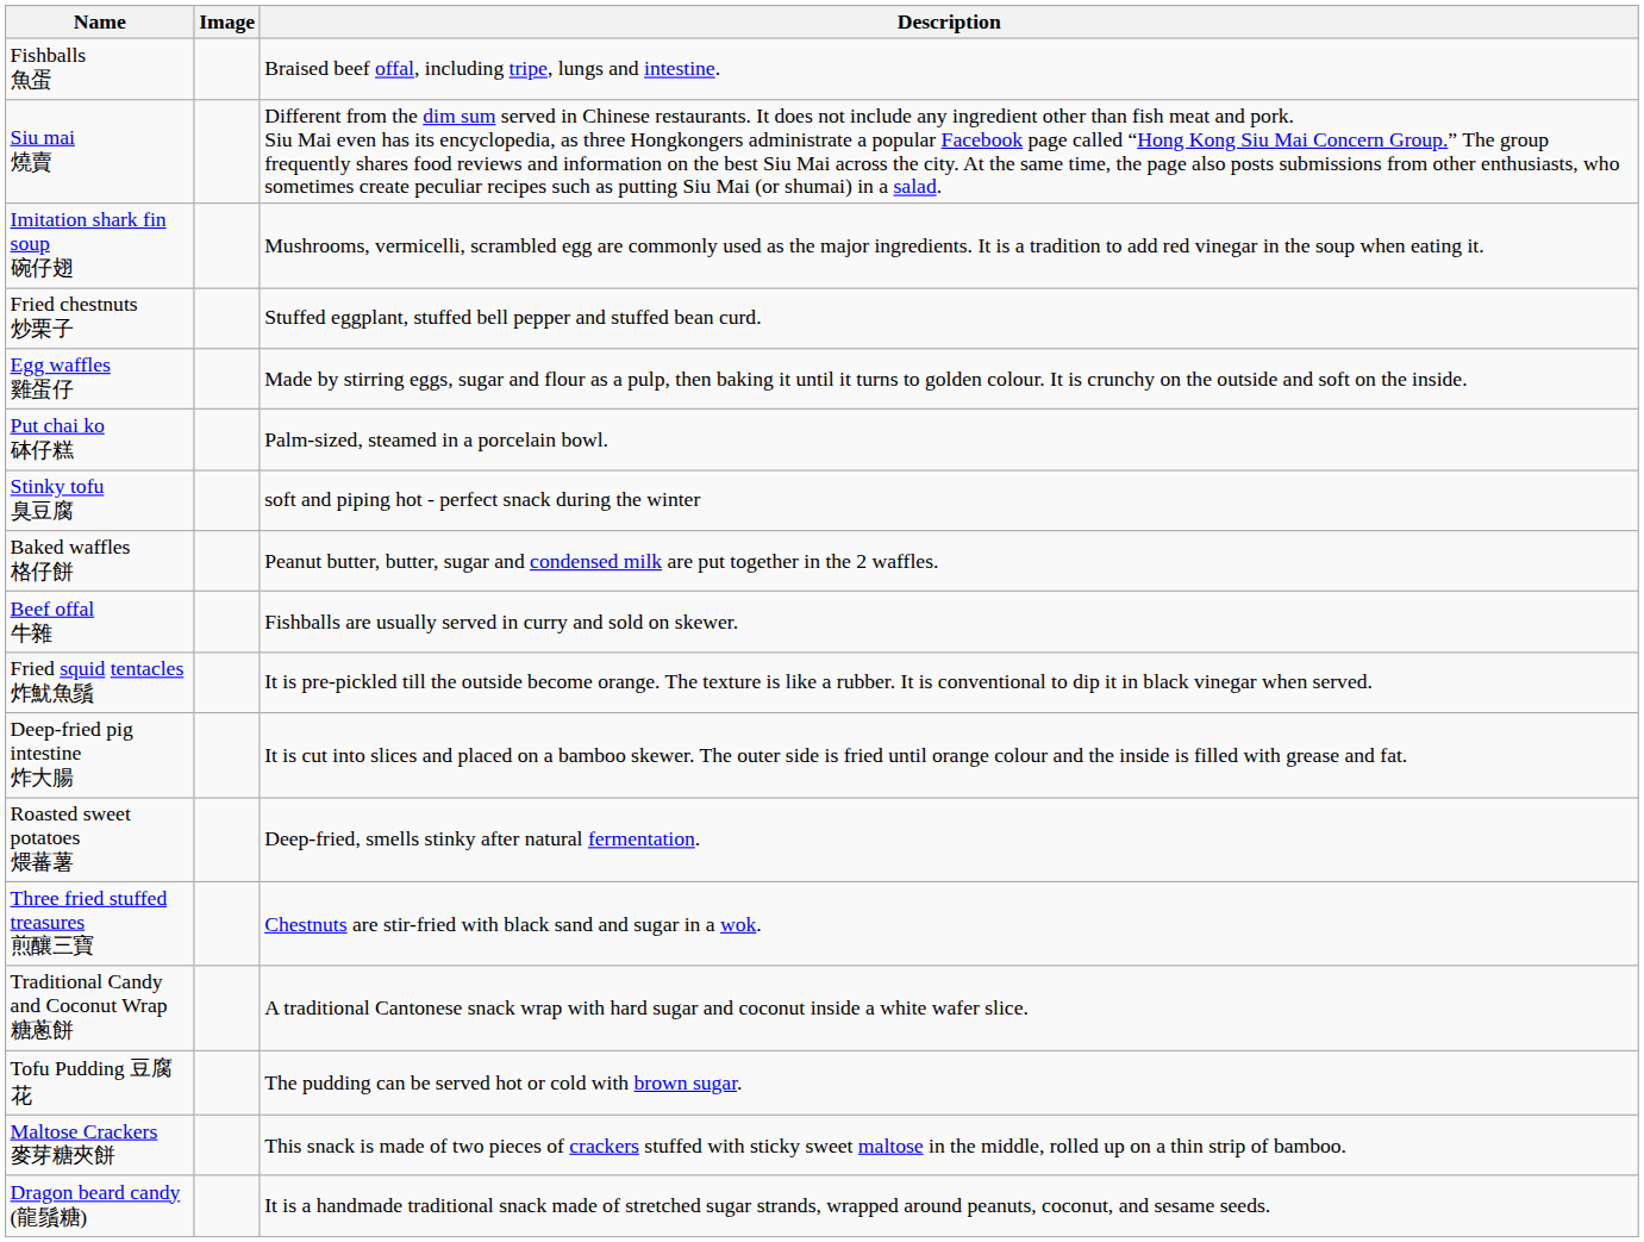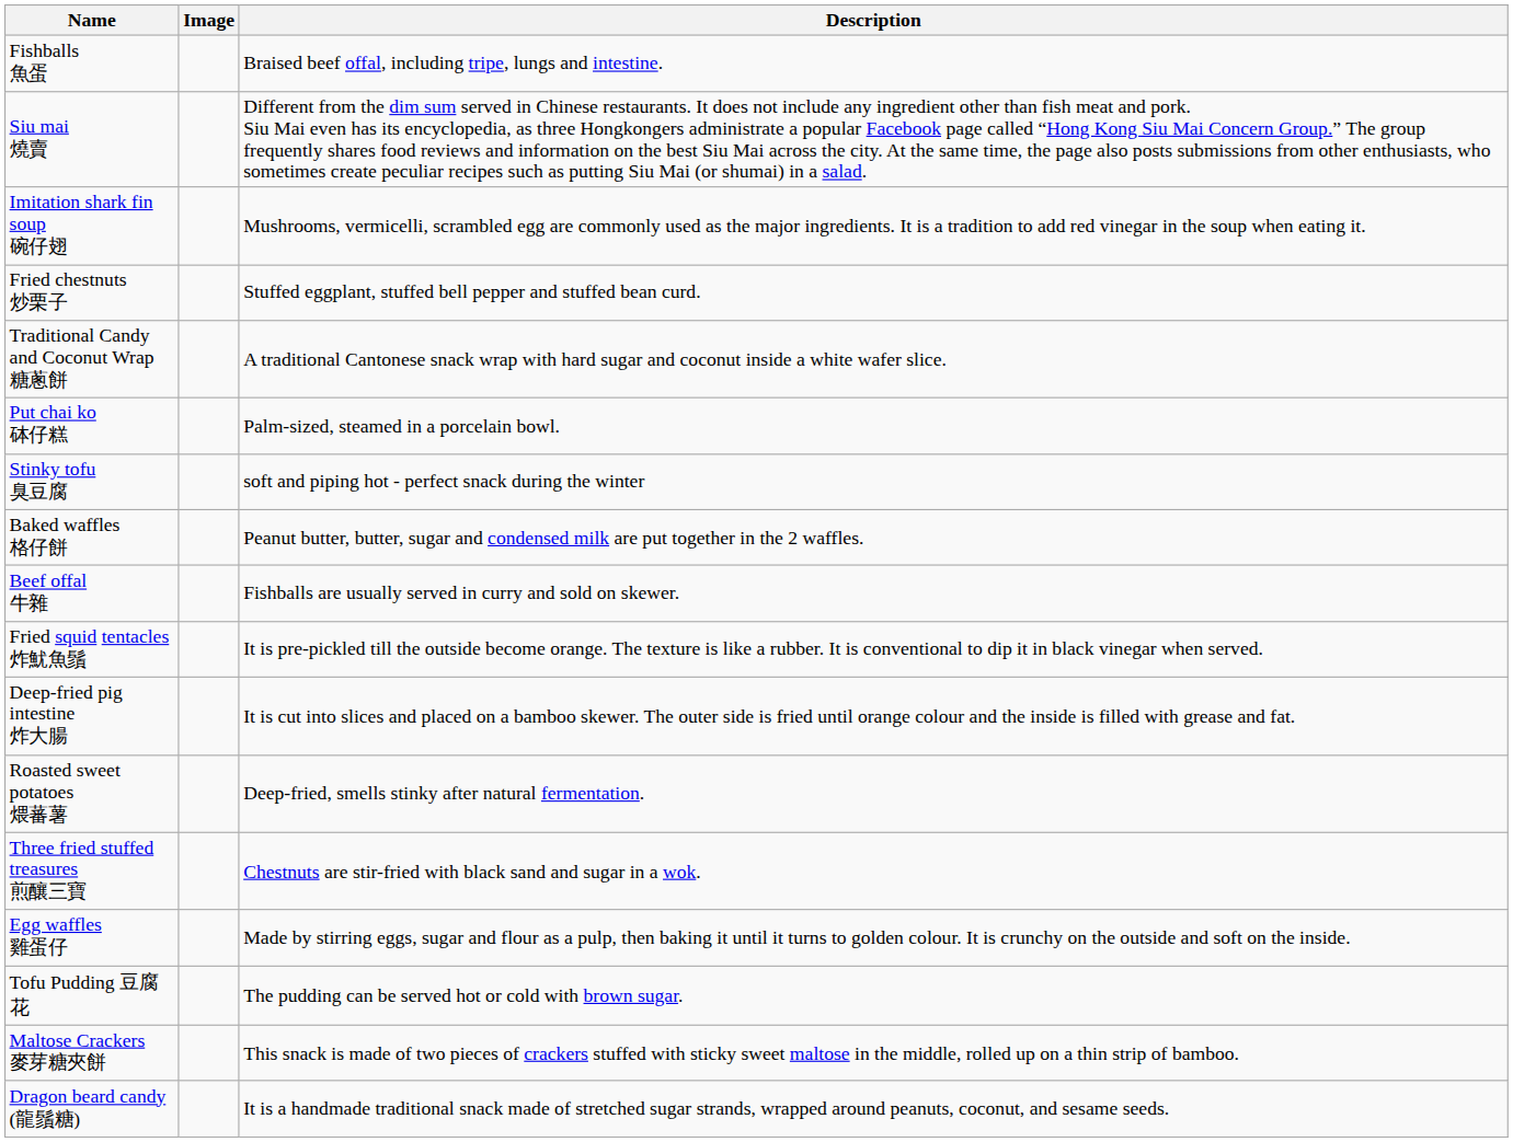rows swapped: Egg waffles 雞蛋仔 <-> Traditional Candy and Coconut Wrap 糖蔥餅
